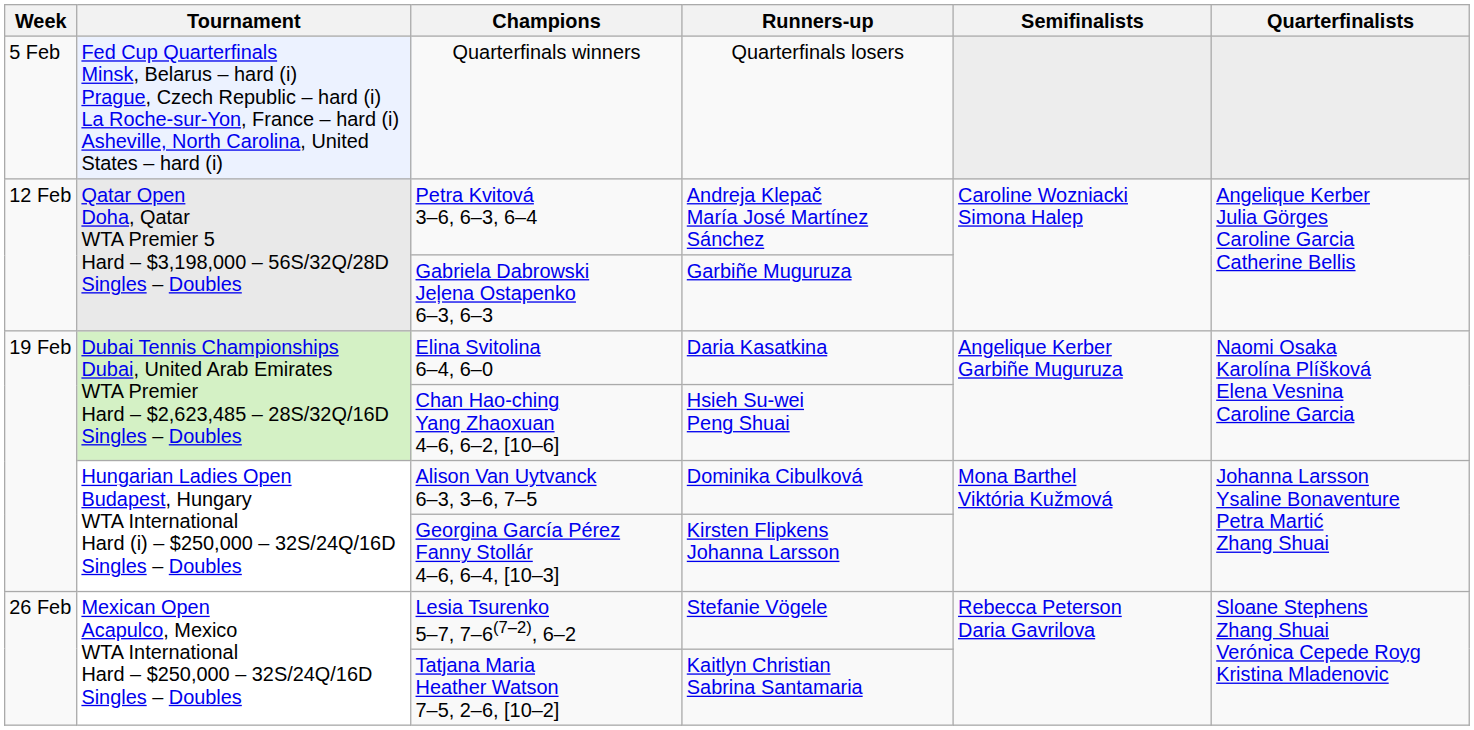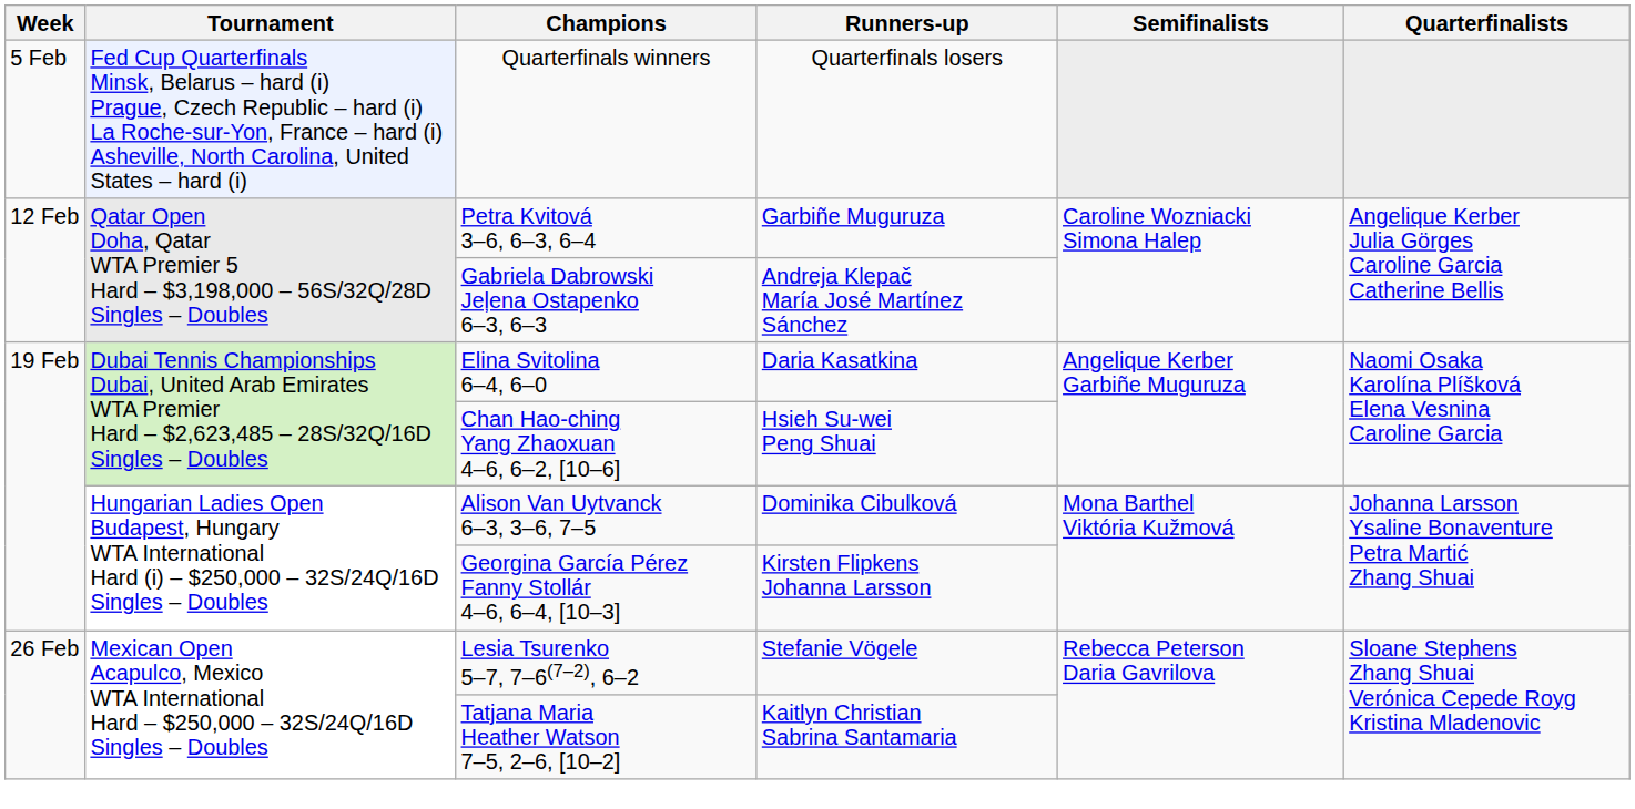Petra Kvitová 3–6, 6–3, 6–4 | Runners-up: Andreja Klepač María José Martínez Sánchez -> Garbiñe Muguruza
Gabriela Dabrowski Jeļena Ostapenko 6–3, 6–3 | Runners-up: Garbiñe Muguruza -> Andreja Klepač María José Martínez Sánchez
